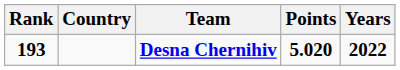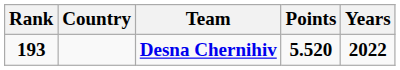Desna Chernihiv | Points: 5.020 -> 5.520
